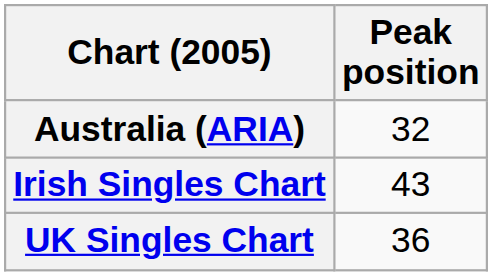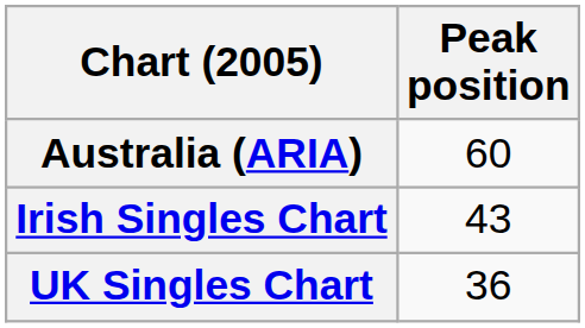Australia (ARIA) | Peak position: 32 -> 60
